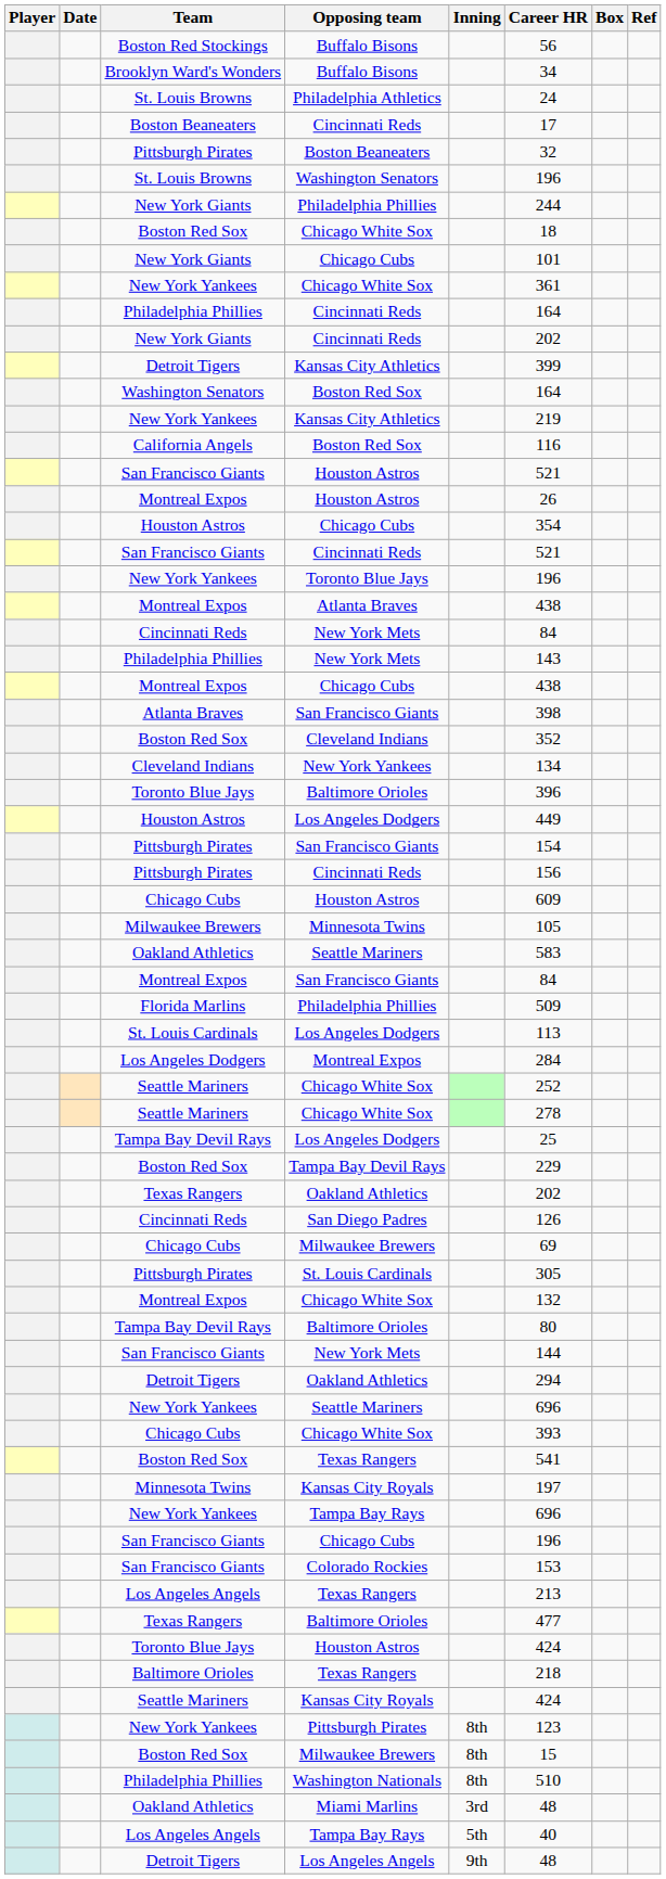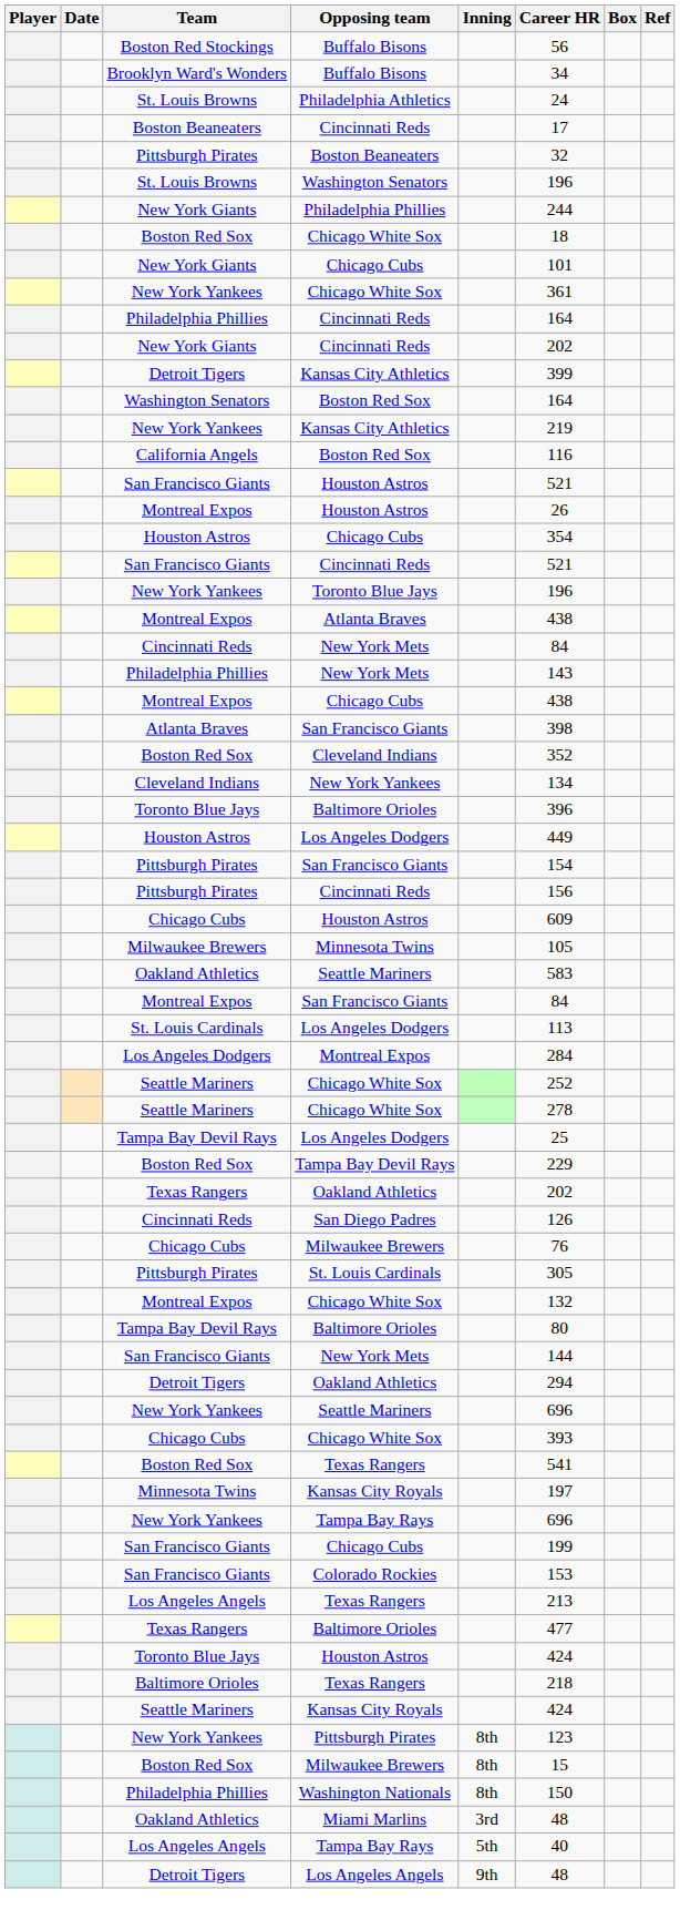- row: Florida Marlins | Philadelphia Phillies | 509
Chicago Cubs / Milwaukee Brewers | Career HR: 69 -> 76
San Francisco Giants / Chicago Cubs | Career HR: 196 -> 199
Washington Nationals | Career HR: 510 -> 150
